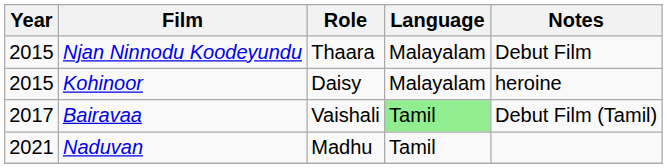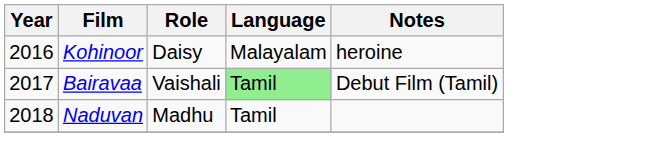- row: 2015 | Njan Ninnodu Koodeyundu | Thaara | Malayalam | Debut Film
Kohinoor | Year: 2015 -> 2016
Naduvan | Year: 2021 -> 2018
